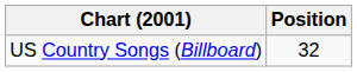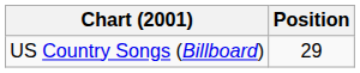US Country Songs (Billboard) | Position: 32 -> 29
